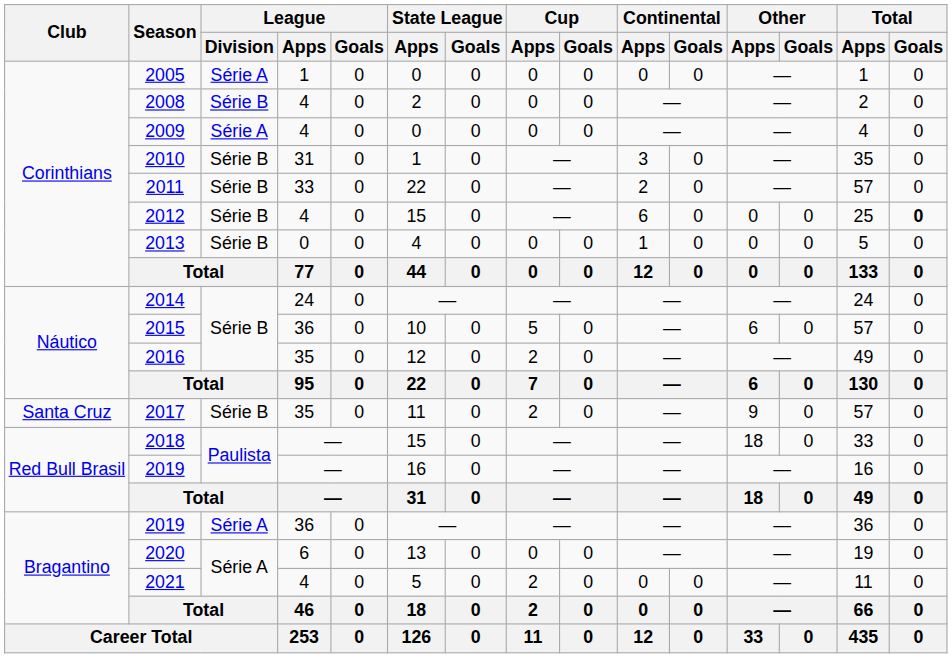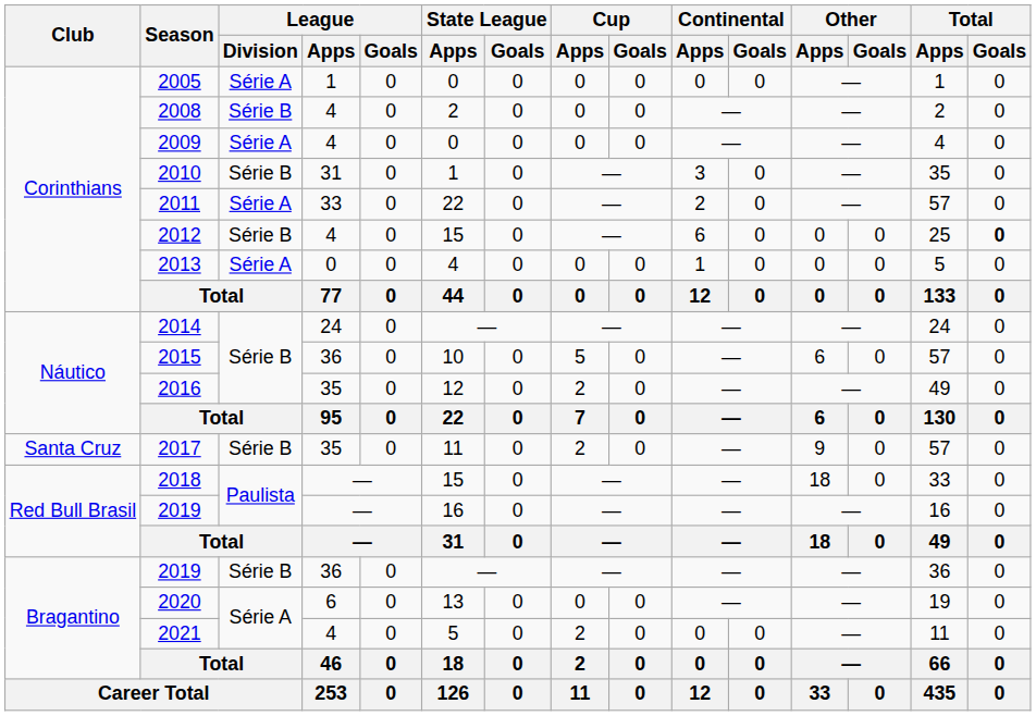2011 | League / Division: Série B -> Série A
2013 | League / Division: Série B -> Série A
2019 / 36 | League / Division: Série A -> Série B
